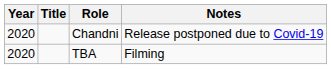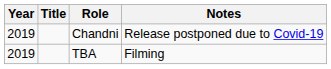Chandni | Year: 2020 -> 2019
TBA | Year: 2020 -> 2019
